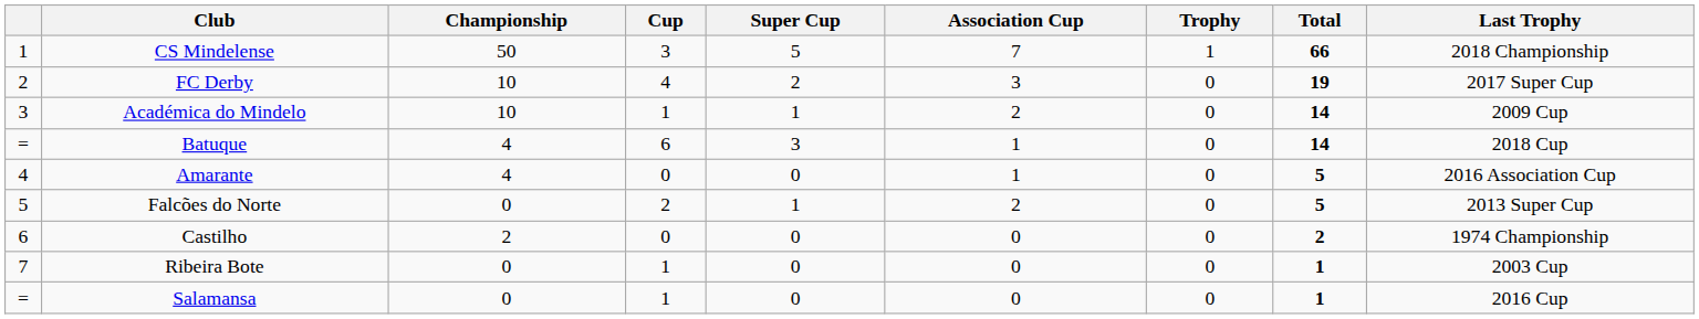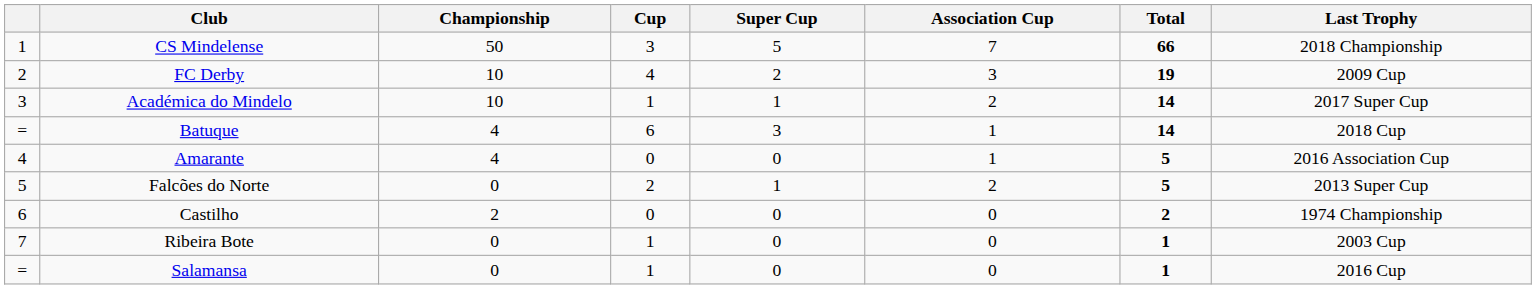- column: Trophy | 1 | 0 | 0 | 0 | 0 | 0 | 0 | 0 | 0
FC Derby | Last Trophy: 2017 Super Cup -> 2009 Cup
Académica do Mindelo | Last Trophy: 2009 Cup -> 2017 Super Cup
